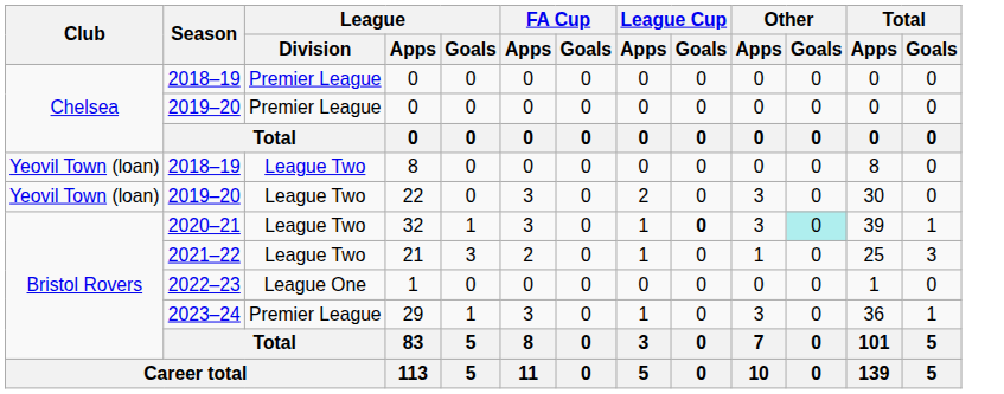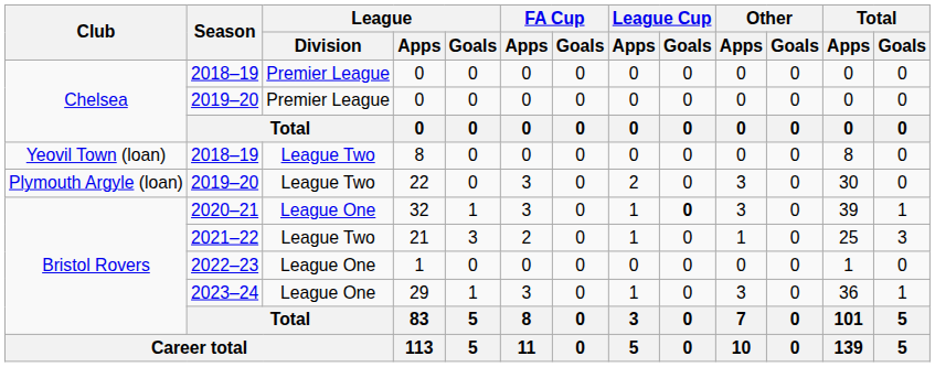22 | Club: Yeovil Town (loan) -> Plymouth Argyle (loan)
32 | League / Division: League Two -> League One
32 | Other / Goals: paleturquoise background -> no background
29 | League / Division: Premier League -> League One
